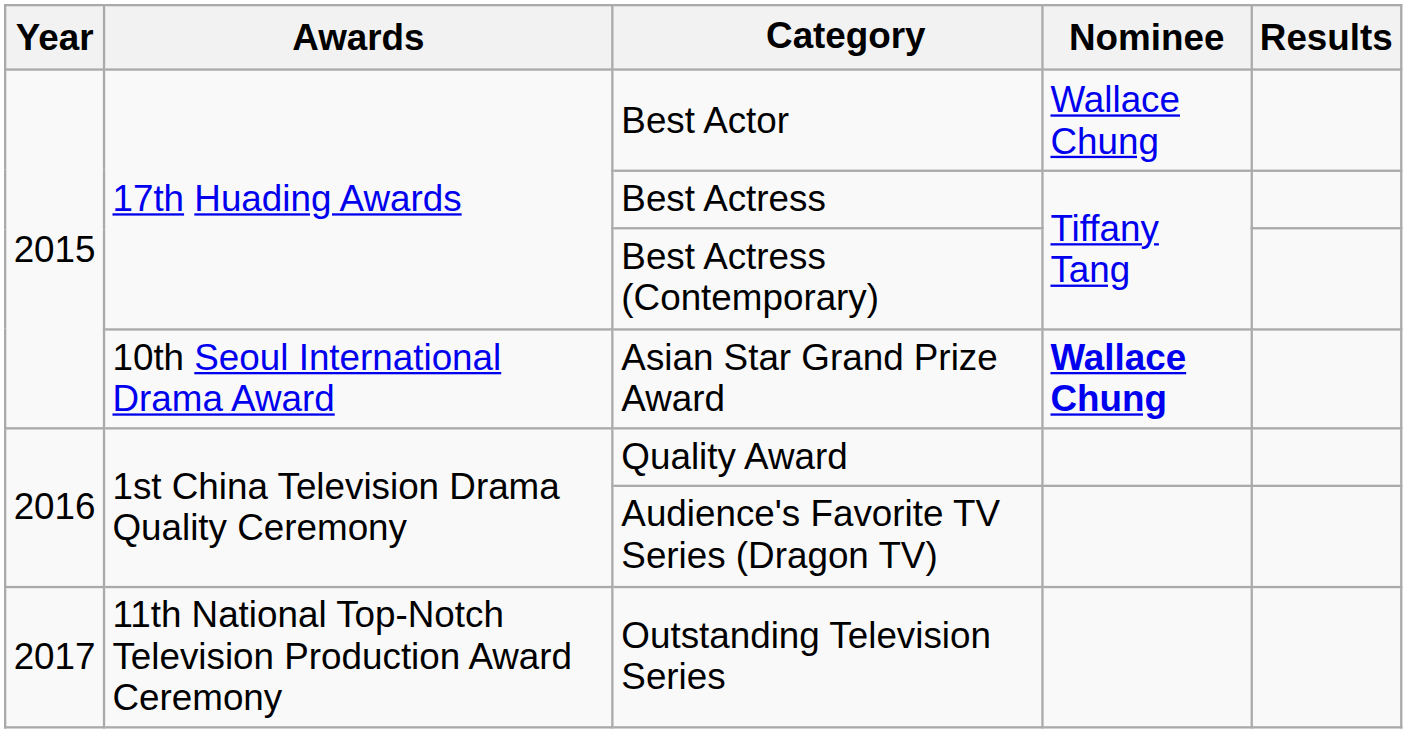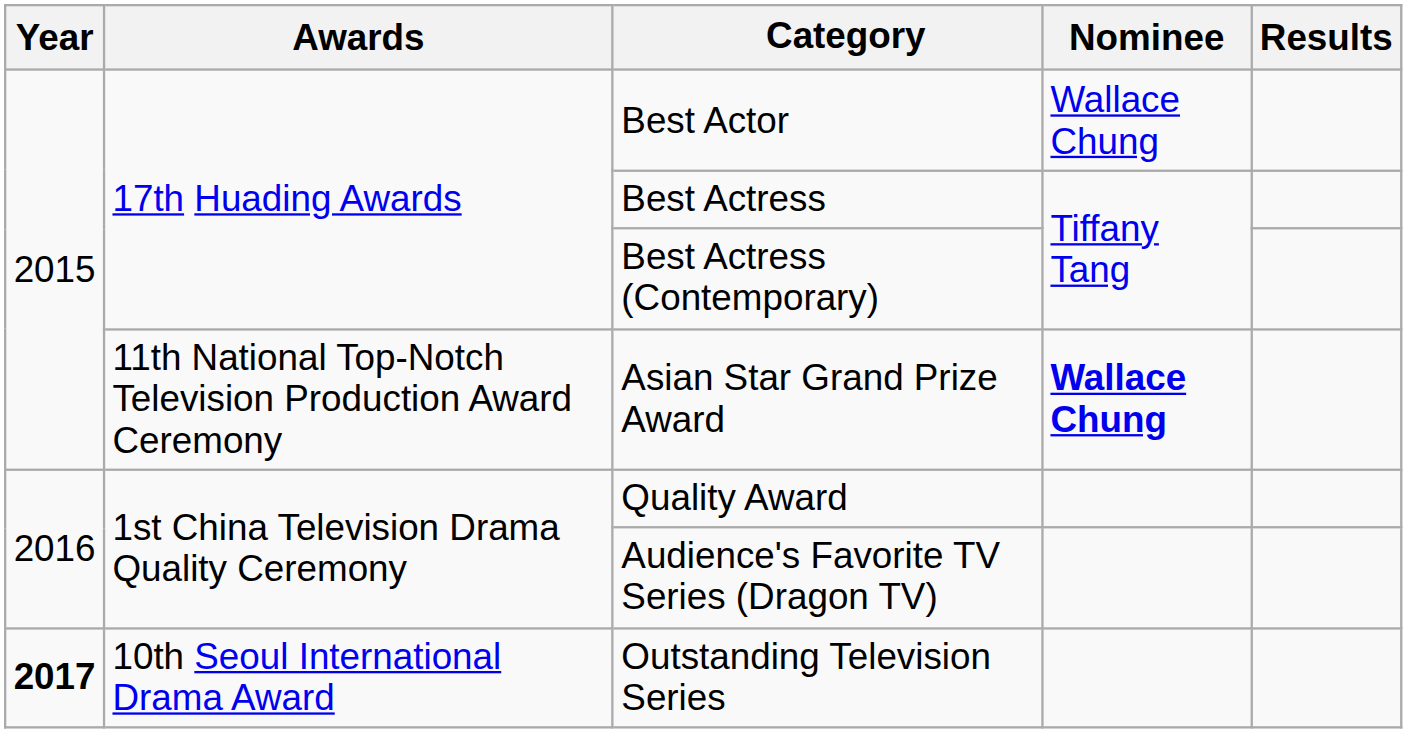Asian Star Grand Prize Award | Awards: 10th Seoul International Drama Award -> 11th National Top-Notch Television Production Award Ceremony
Outstanding Television Series | Year: normal -> bold
Outstanding Television Series | Awards: 11th National Top-Notch Television Production Award Ceremony -> 10th Seoul International Drama Award
